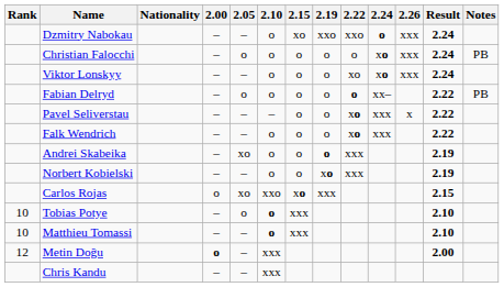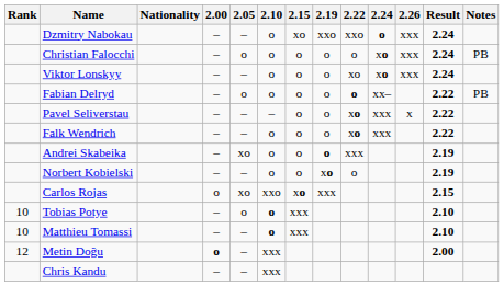Norbert Kobielski | 2.22: xxx -> o
